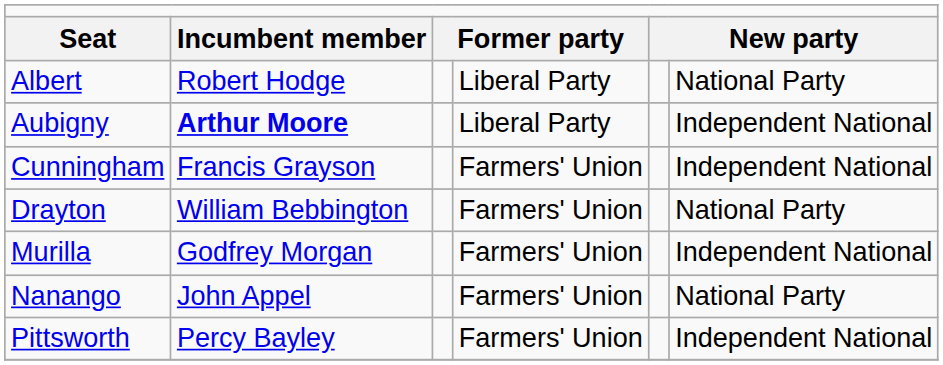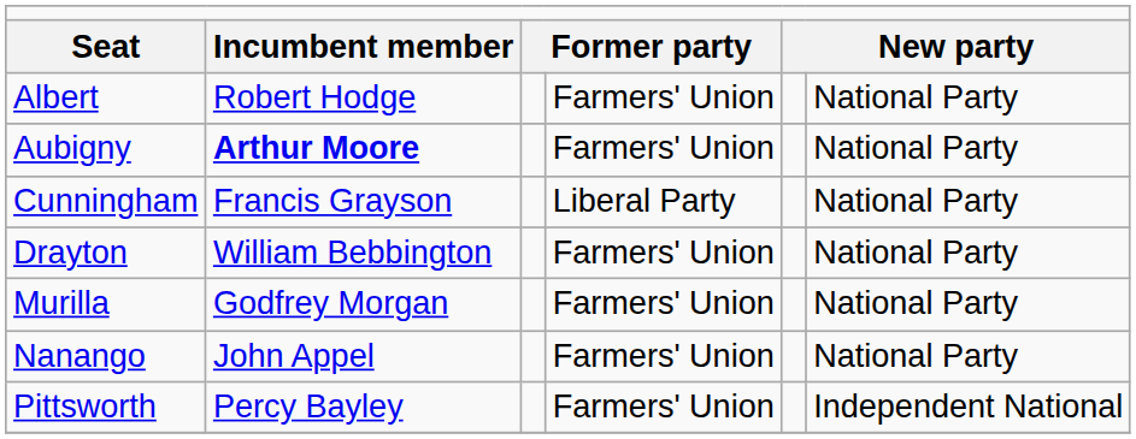Albert | column 4: Liberal Party -> Farmers' Union
Aubigny | column 4: Liberal Party -> Farmers' Union
Aubigny | column 6: Independent National -> National Party
Cunningham | column 4: Farmers' Union -> Liberal Party
Cunningham | column 6: Independent National -> National Party
Murilla | column 6: Independent National -> National Party
